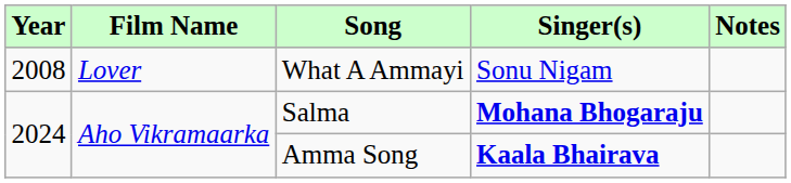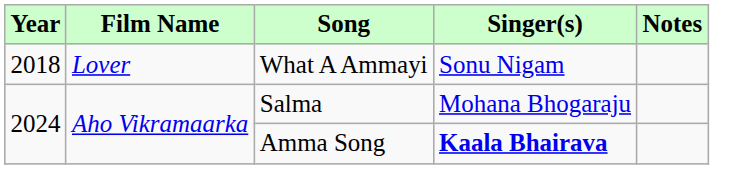What A Ammayi | Year: 2008 -> 2018
Salma | Singer(s): bold -> normal
